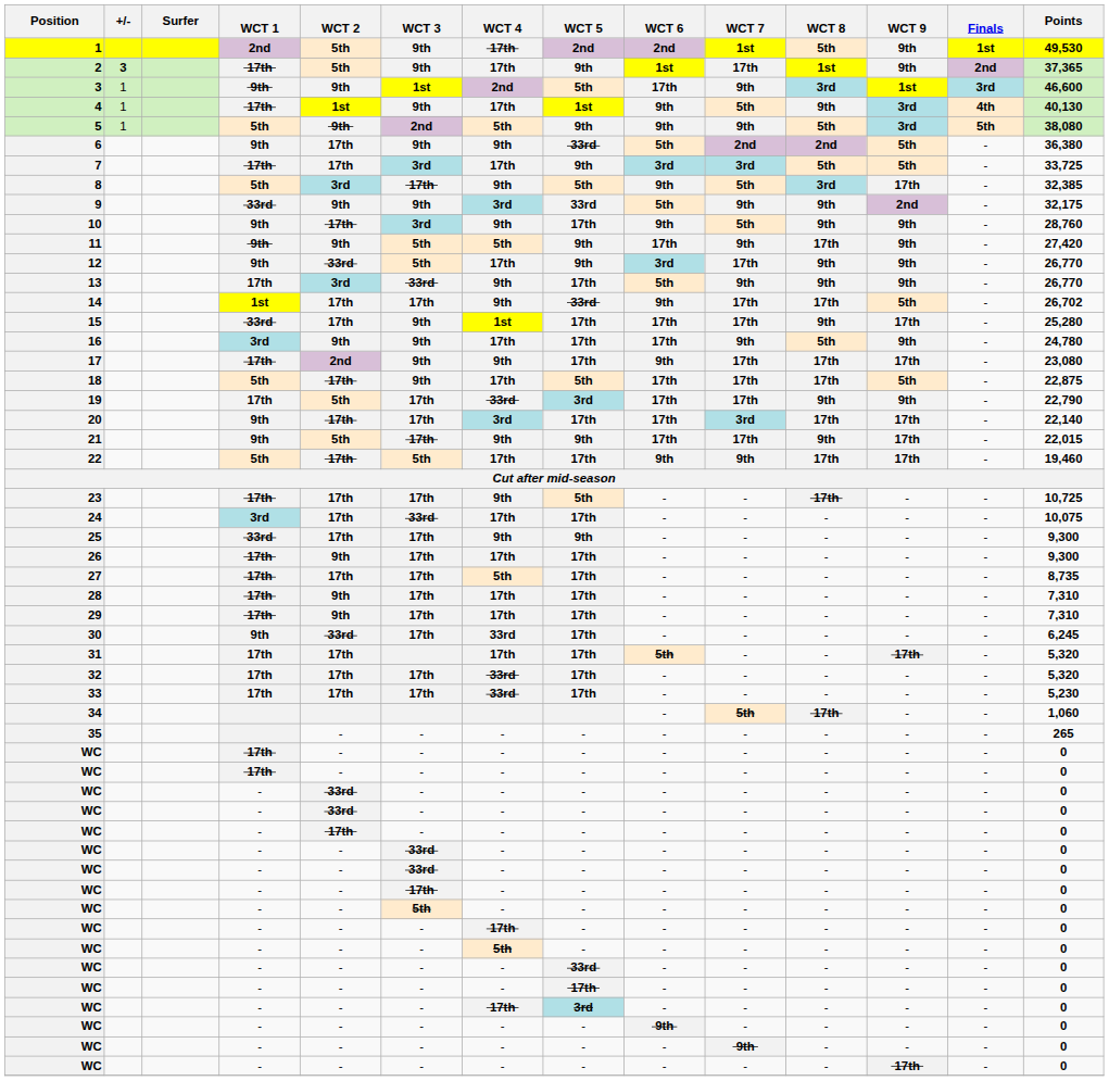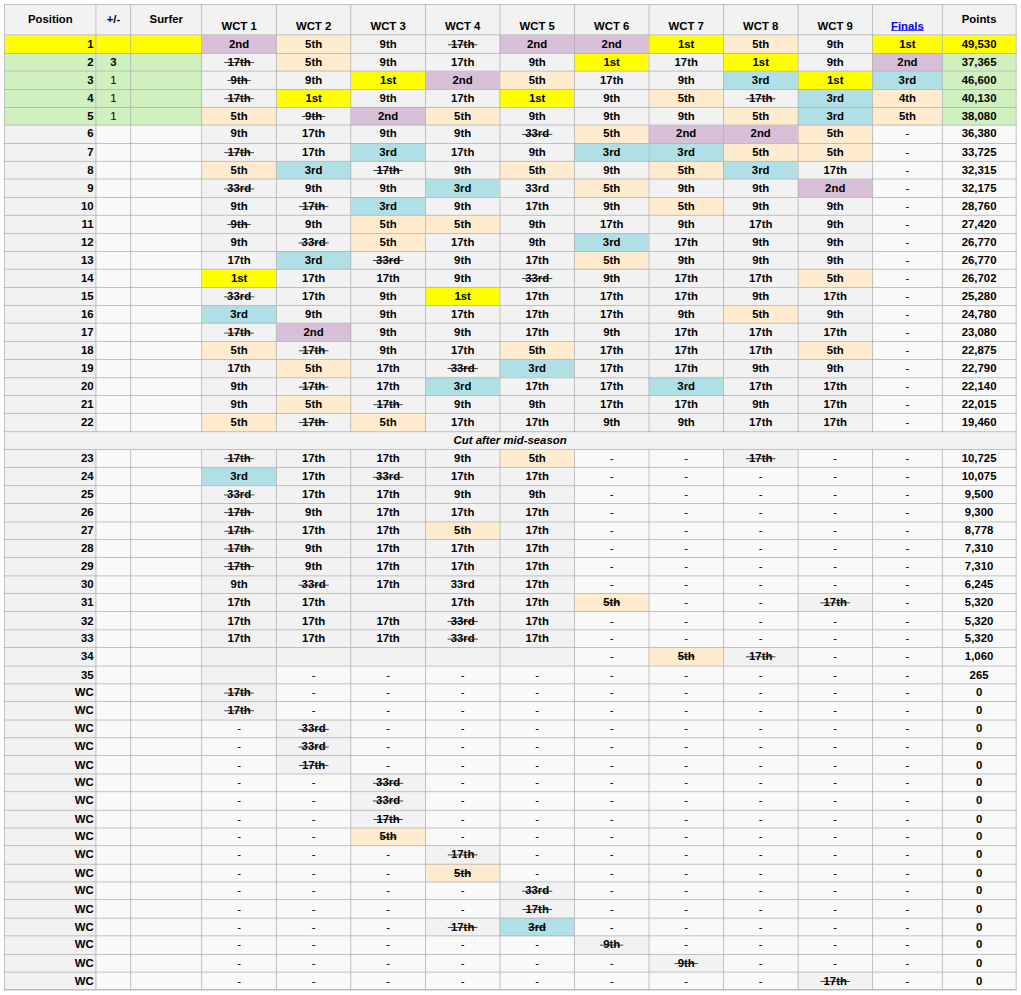4 | WCT 8: 9th -> 17th
8 | Points: 32,385 -> 32,315
25 | Points: 9,300 -> 9,500
27 | Points: 8,735 -> 8,778
33 | Points: 5,230 -> 5,320
